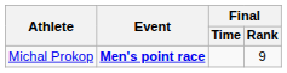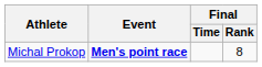Michal Prokop | Final / Rank: 9 -> 8
